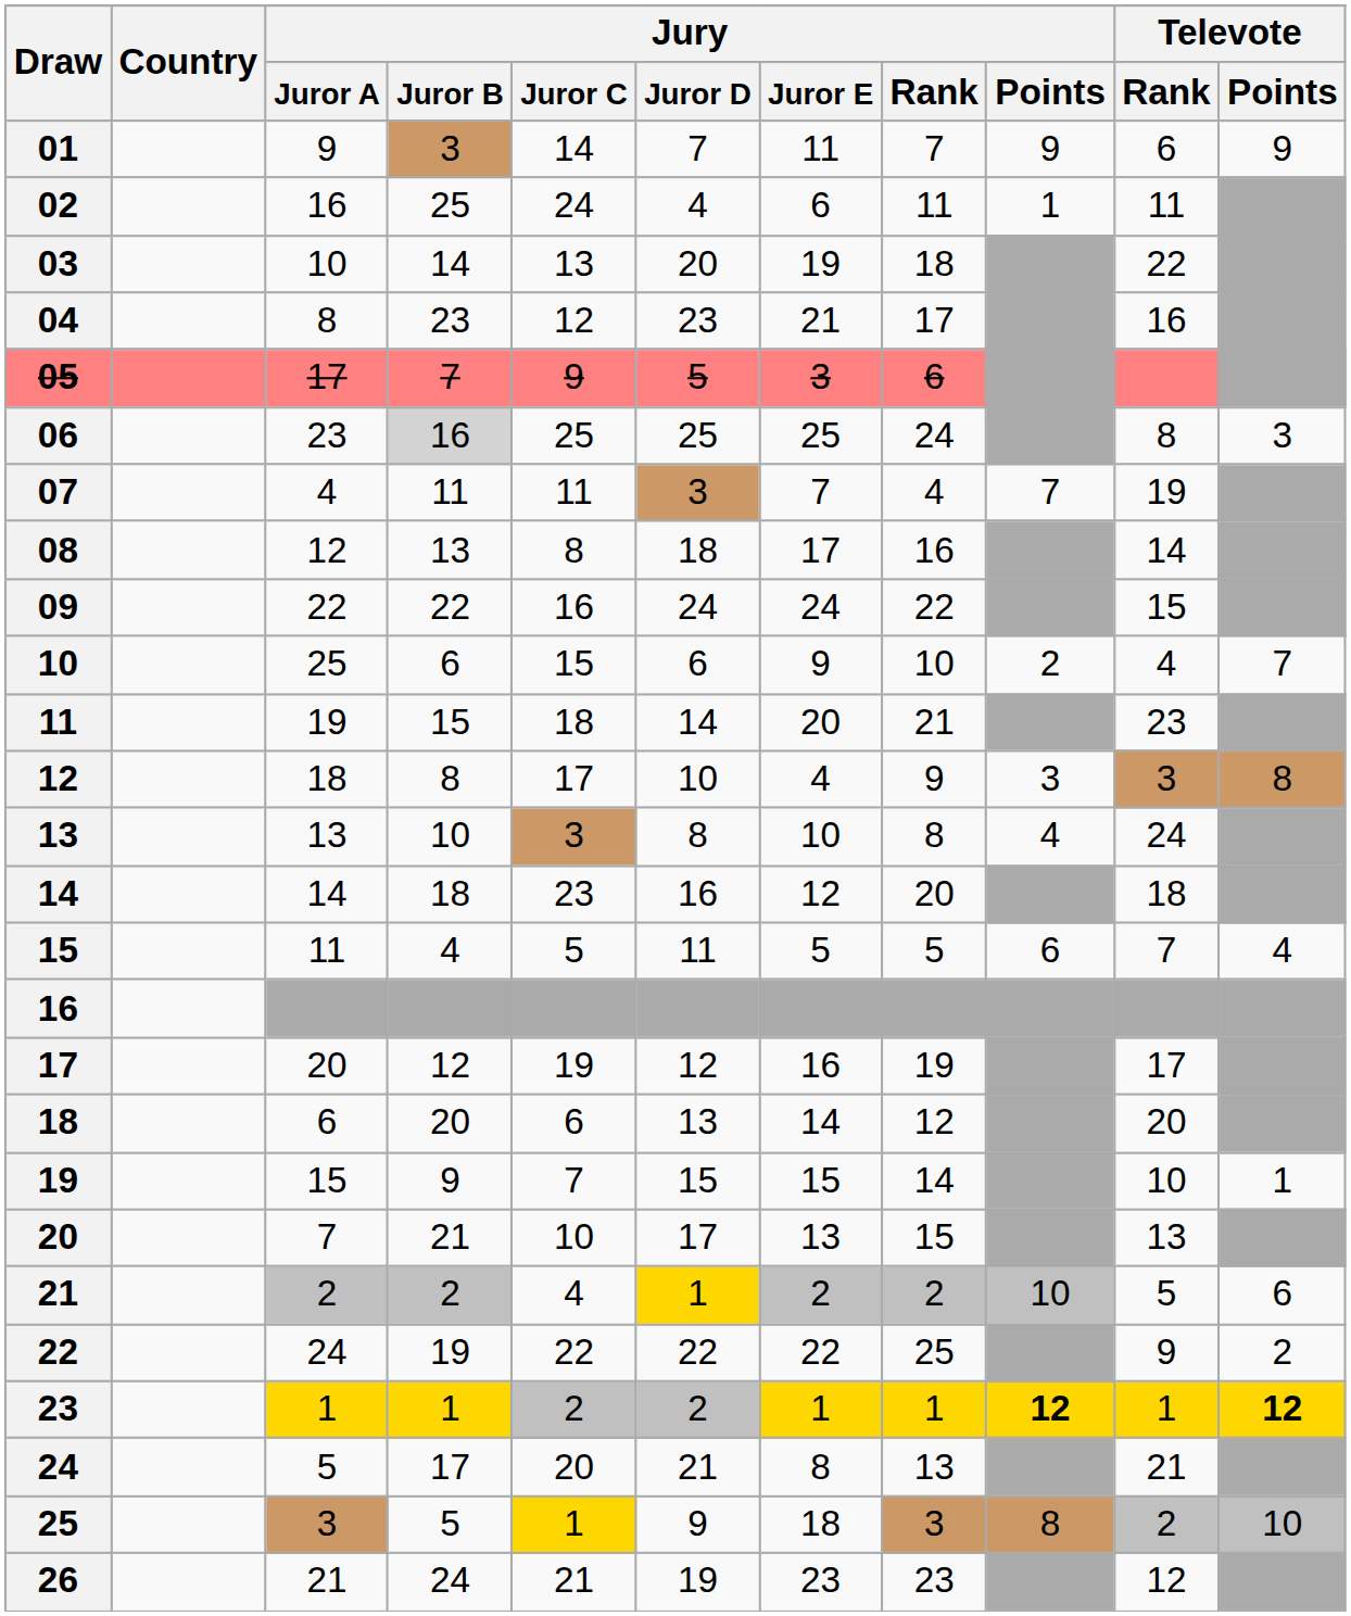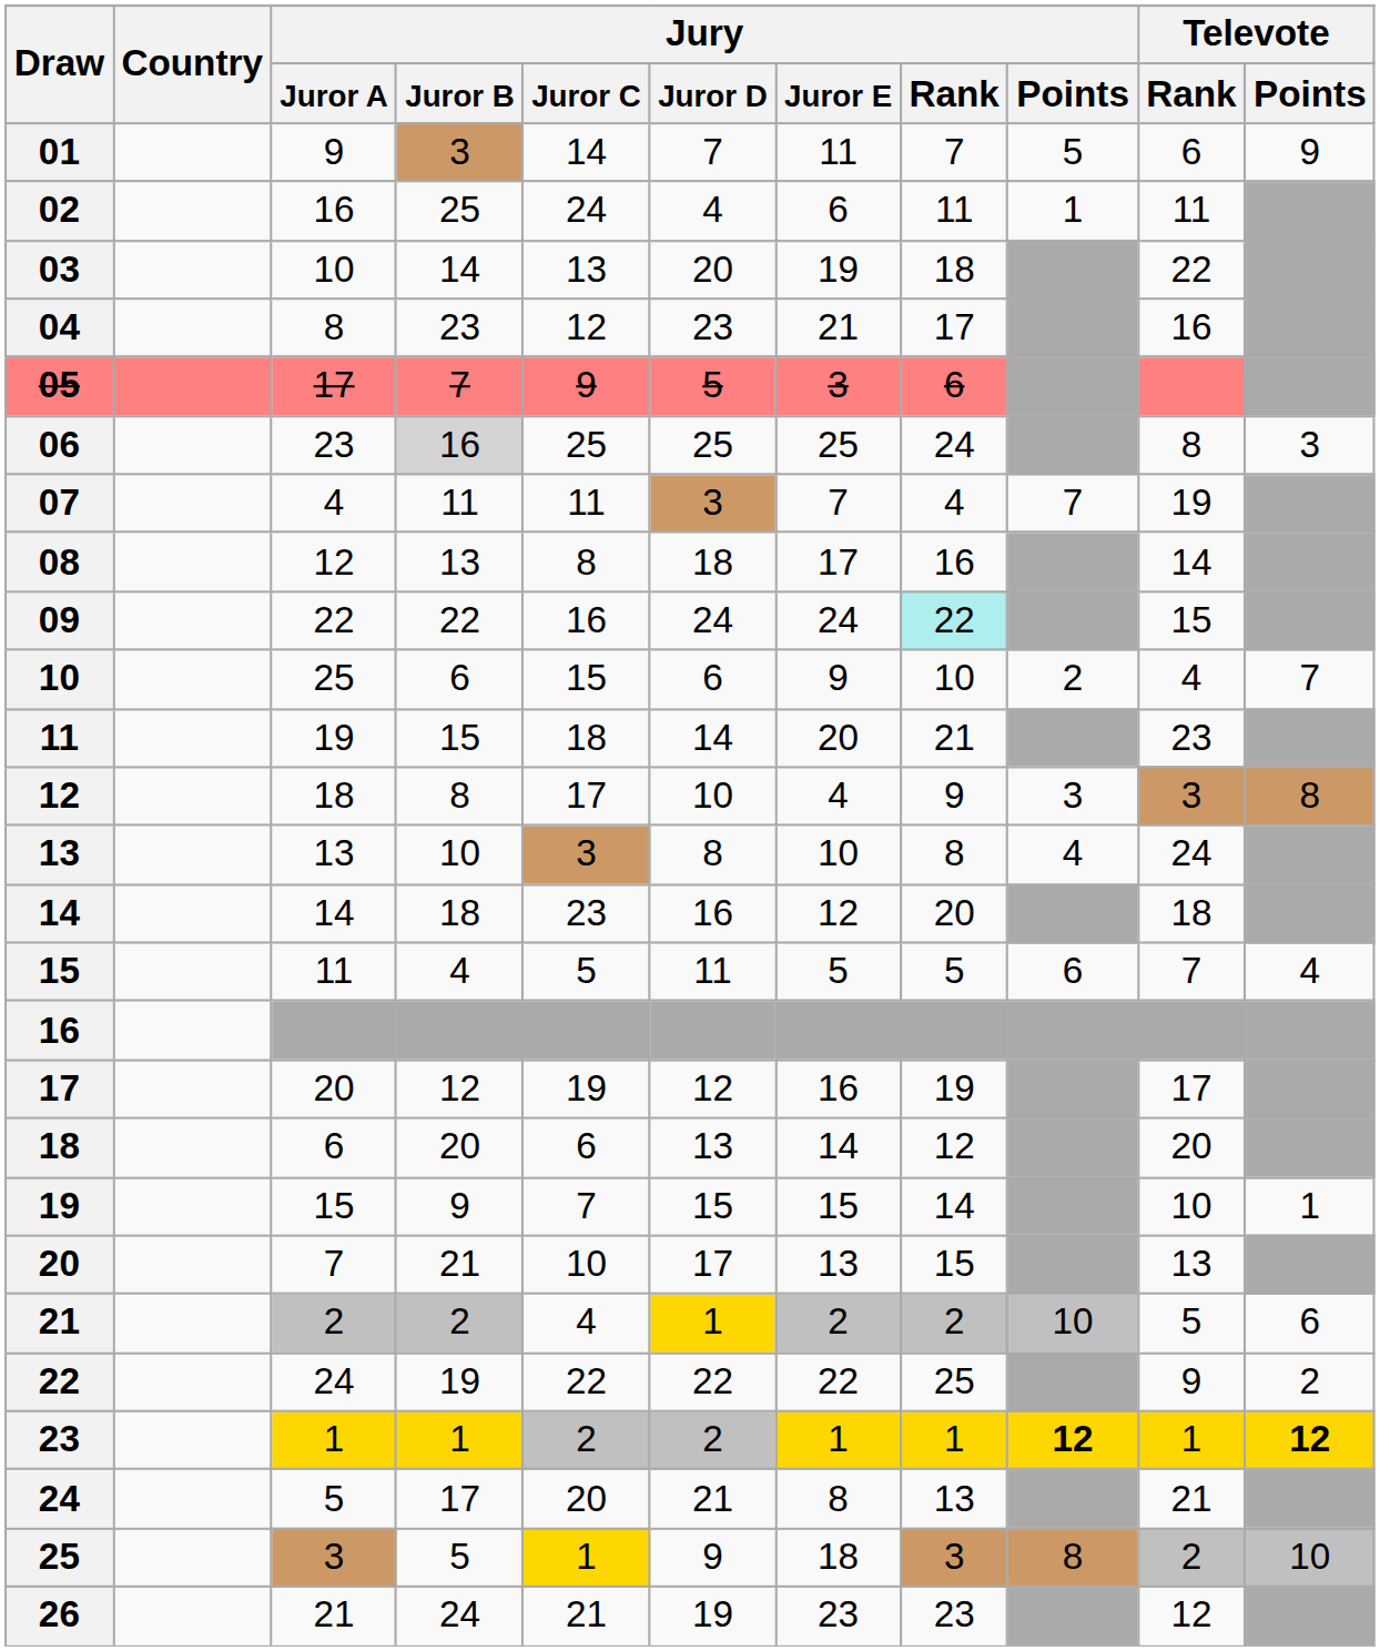01 | Jury / Points: 9 -> 5
09 | Jury / Rank: no background -> paleturquoise background
